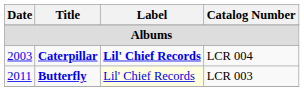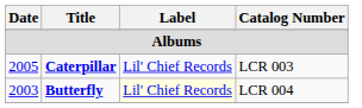Caterpillar | Date: 2003 -> 2005
Caterpillar | Label: bold -> normal
Caterpillar | Catalog Number: LCR 004 -> LCR 003
Butterfly | Date: 2011 -> 2003
Butterfly | Catalog Number: LCR 003 -> LCR 004
